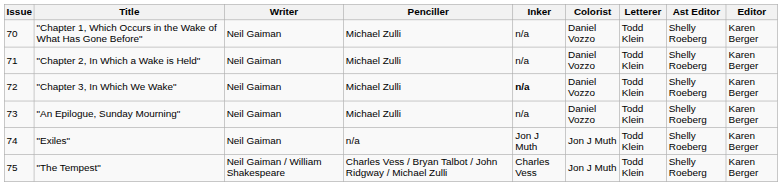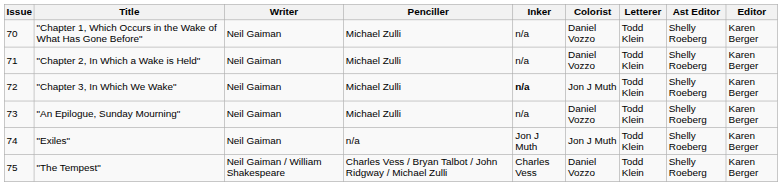"Chapter 3, In Which We Wake" | Colorist: Daniel Vozzo -> Jon J Muth
"The Tempest" | Colorist: Jon J Muth -> Daniel Vozzo
